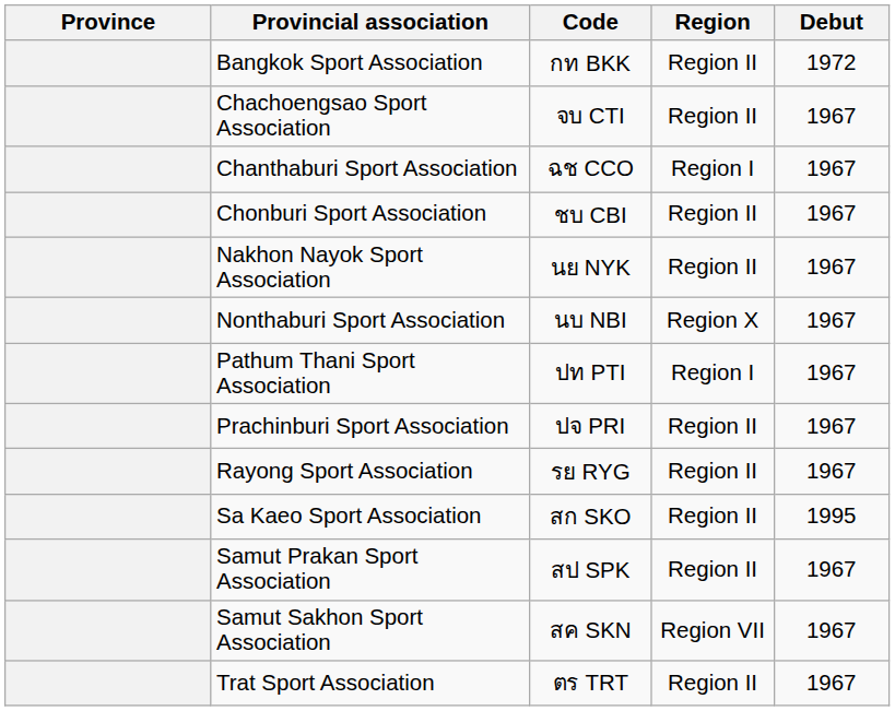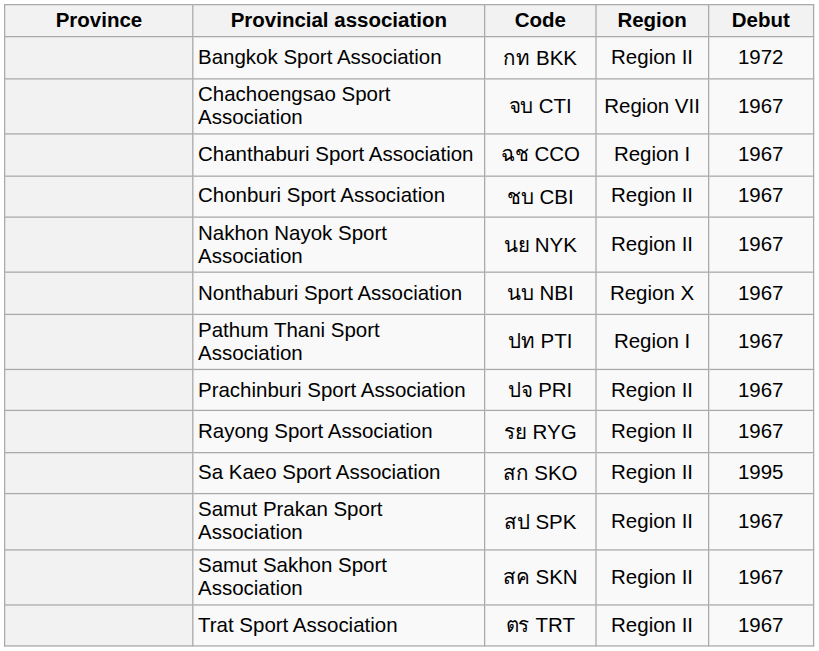Chachoengsao Sport Association | Region: Region II -> Region VII
Samut Sakhon Sport Association | Region: Region VII -> Region II
